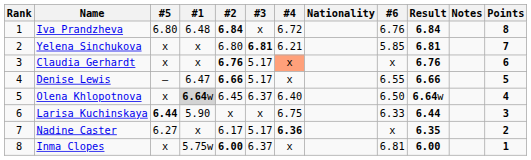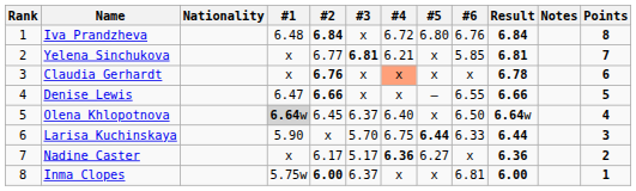columns swapped: Nationality <-> #5
Yelena Sinchukova | #2: 6.80 -> 6.77
Claudia Gerhardt | #3: 5.17 -> x
Claudia Gerhardt | Result: 6.76 -> 6.78
Denise Lewis | #3: 5.17 -> x
Larisa Kuchinskaya | #3: x -> 5.70
Nadine Caster | Result: 6.35 -> 6.36
